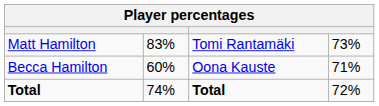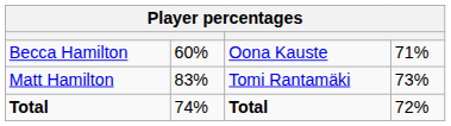rows swapped: Becca Hamilton <-> Matt Hamilton
